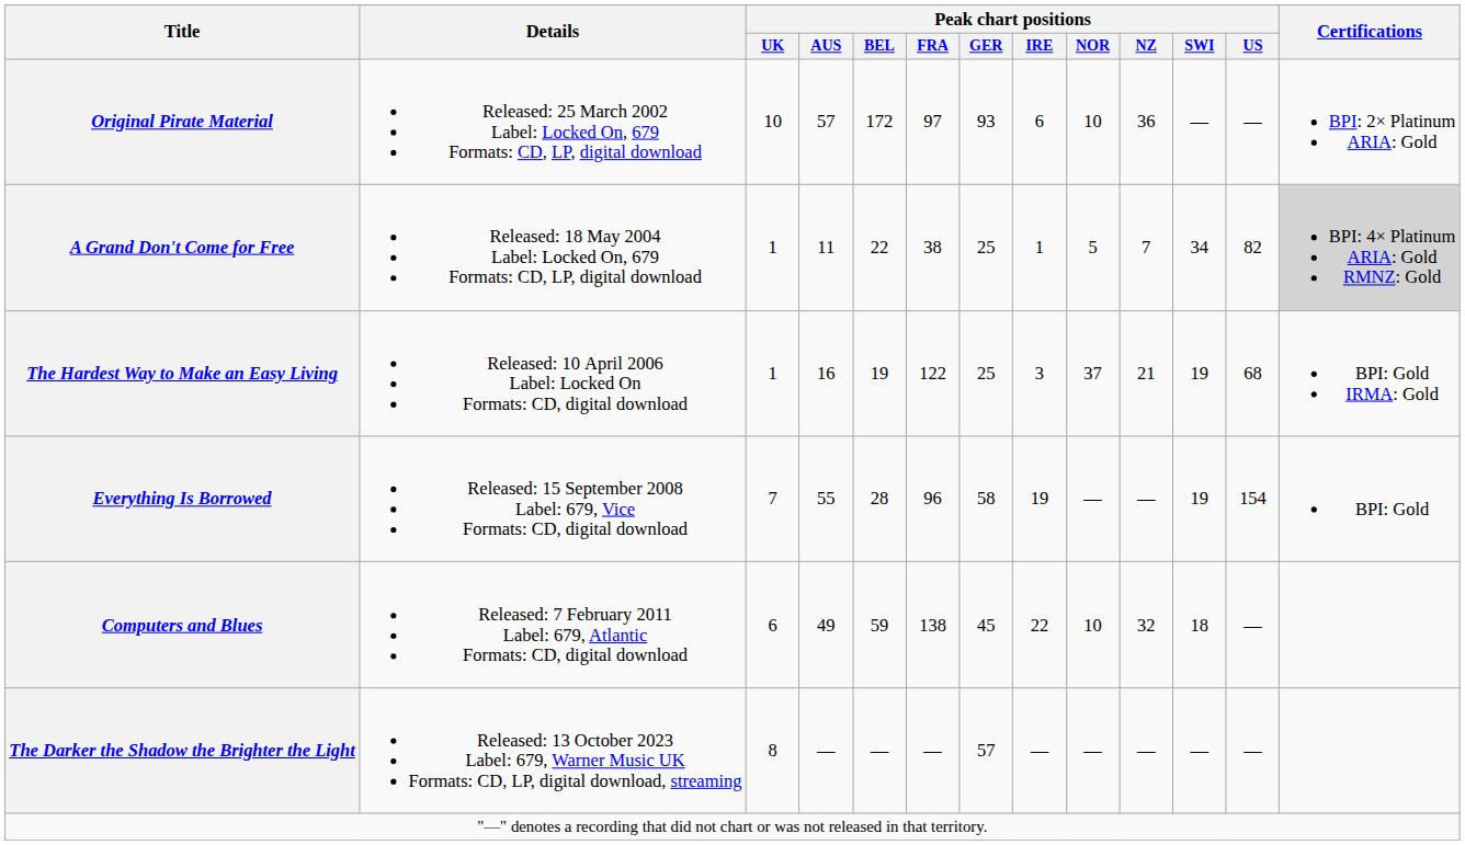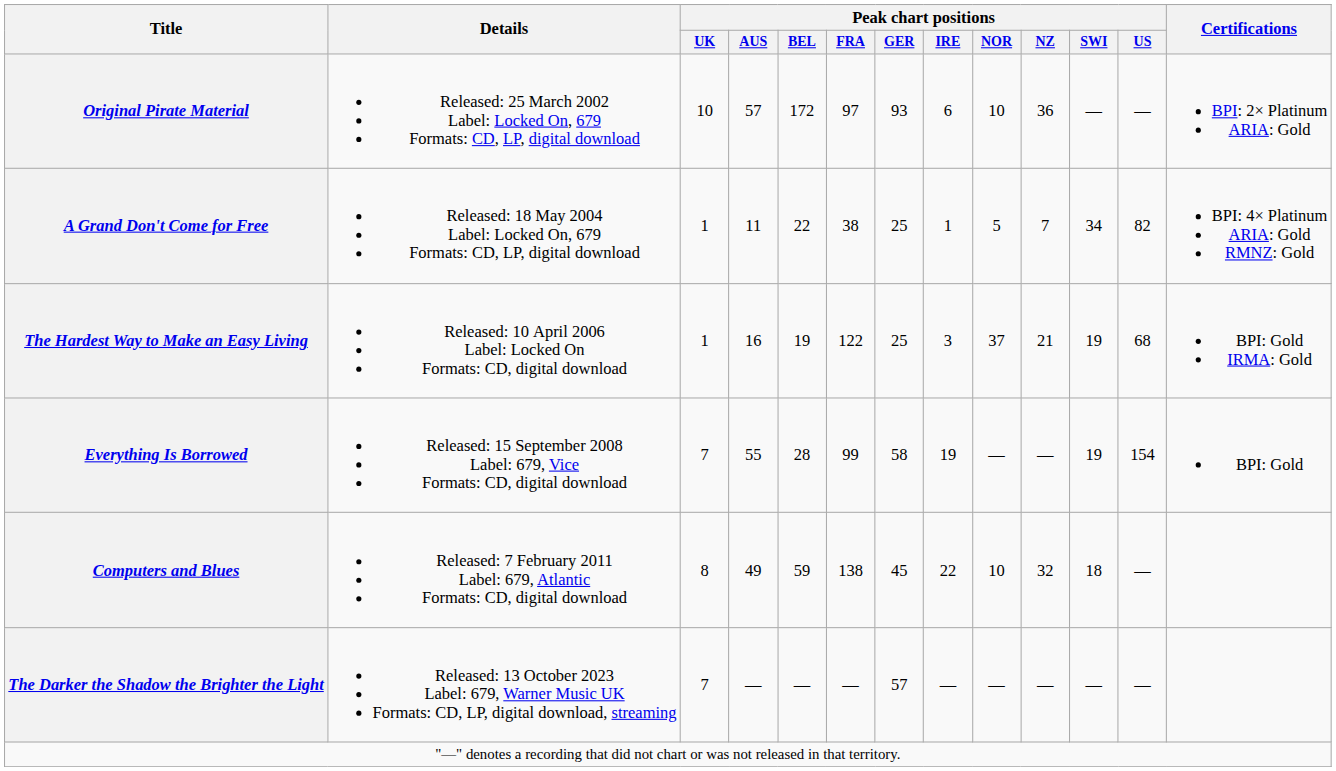A Grand Don't Come for Free | Certifications: lightgrey background -> no background
Everything Is Borrowed | Peak chart positions / FRA: 96 -> 99
Computers and Blues | Peak chart positions / UK: 6 -> 8
The Darker the Shadow the Brighter the Light | Peak chart positions / UK: 8 -> 7
